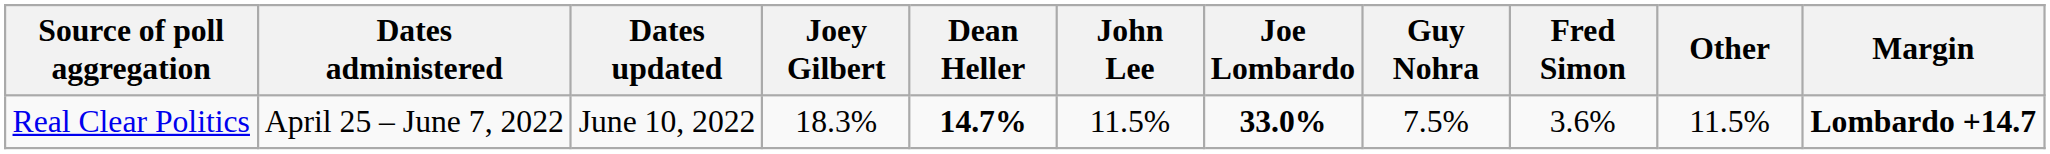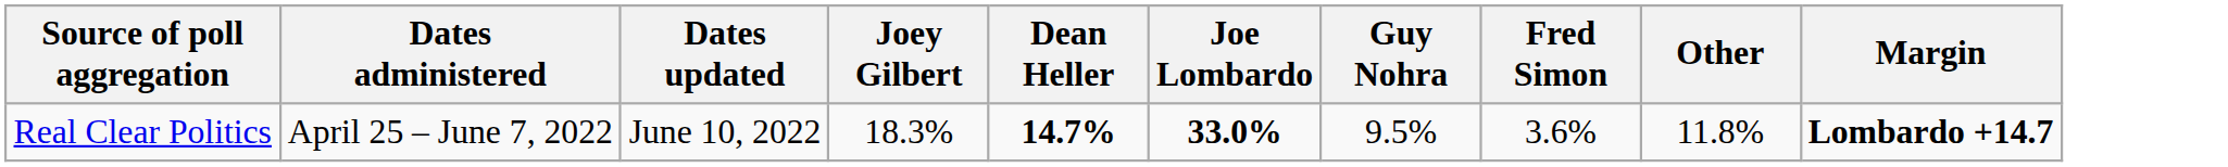- column: John Lee | 11.5%
Real Clear Politics | Guy Nohra: 7.5% -> 9.5%
Real Clear Politics | Other: 11.5% -> 11.8%
